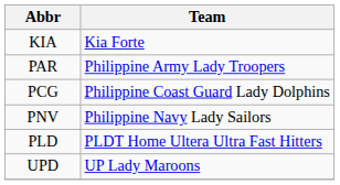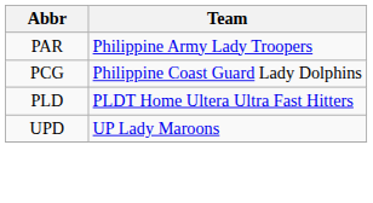- row: KIA | Kia Forte
- row: PNV | Philippine Navy Lady Sailors
